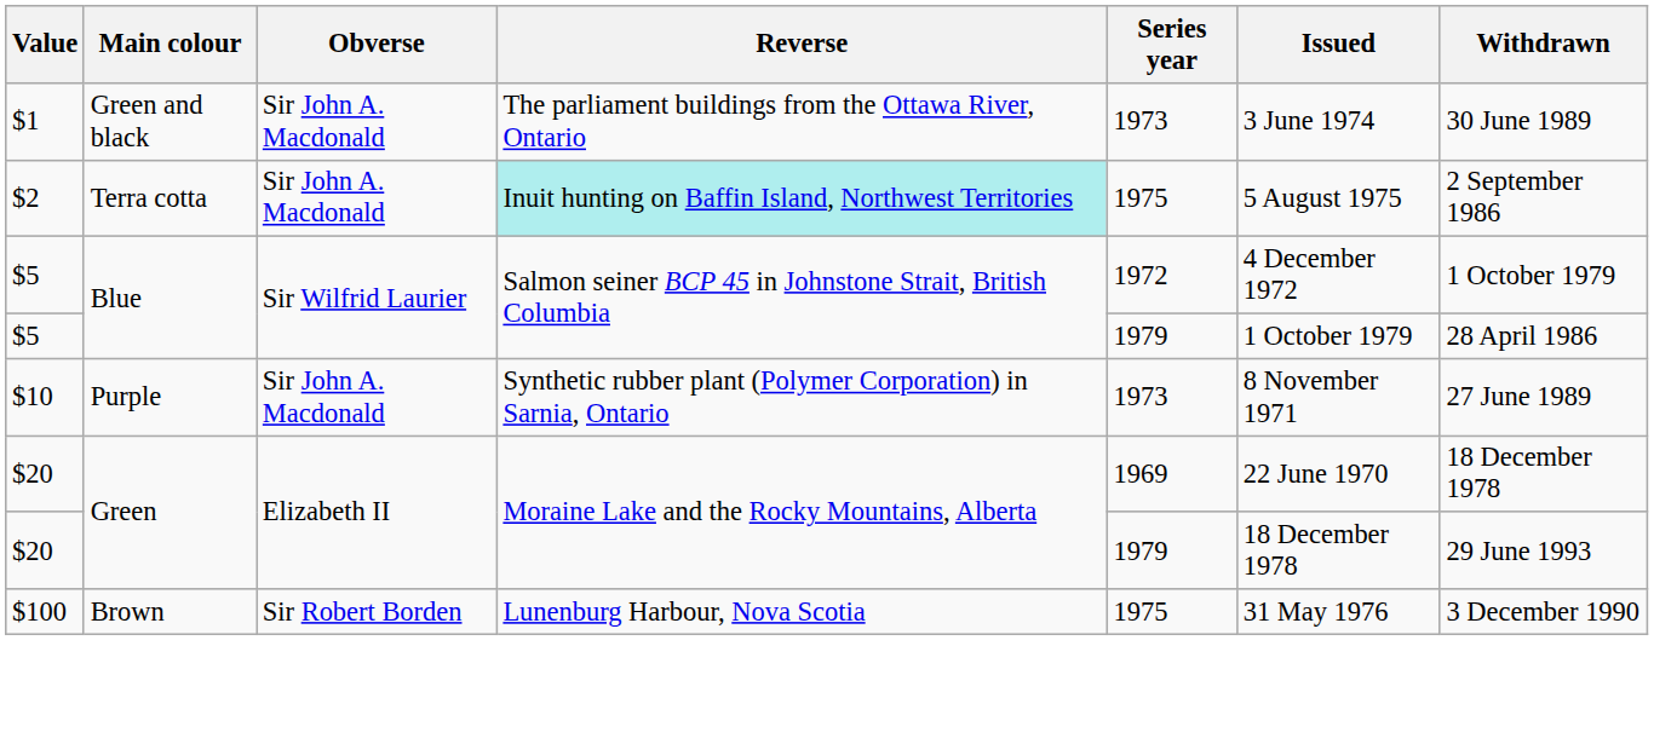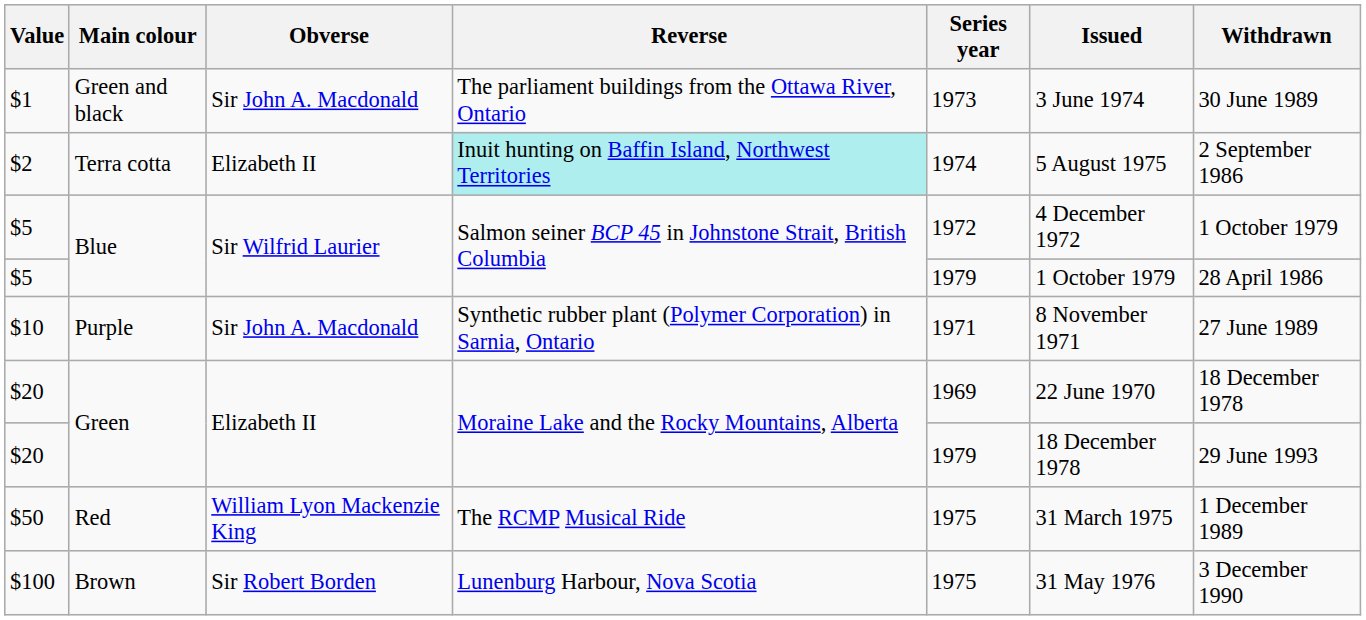$2 | Obverse: Sir John A. Macdonald -> Elizabeth II
$2 | Series year: 1975 -> 1974
$10 | Series year: 1973 -> 1971
+ row: $50 | Red | William Lyon Mackenzie King | The RCMP Musical Ride | 1975 | 31 March 1975 | 1 December 1989
